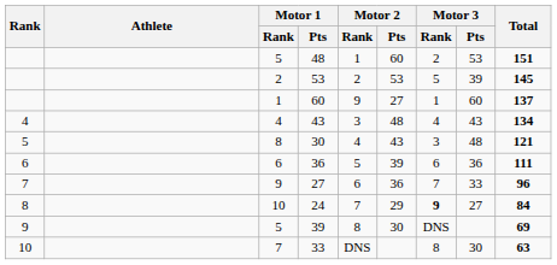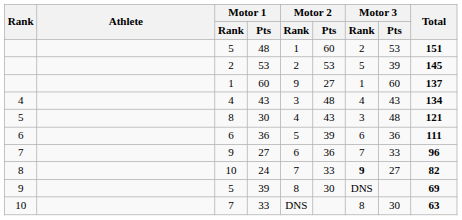24 | Motor 2 / Pts: 29 -> 33
24 | Total: 84 -> 82
